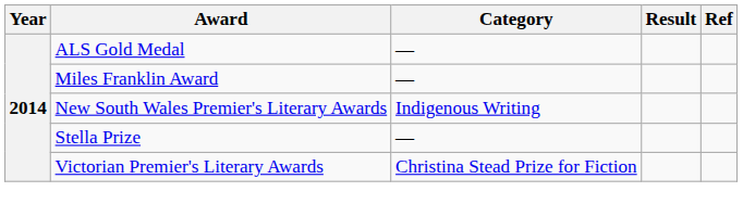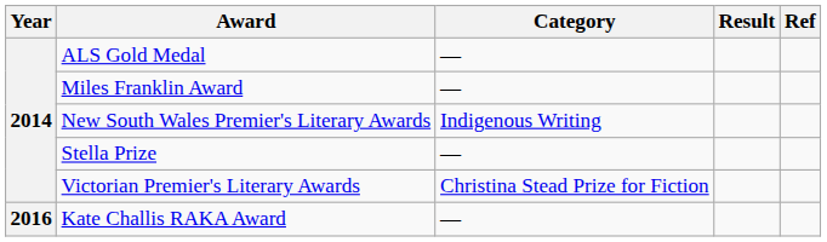+ row: 2016 | Kate Challis RAKA Award | —
